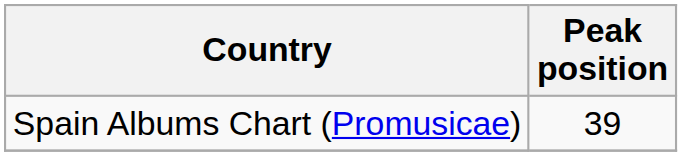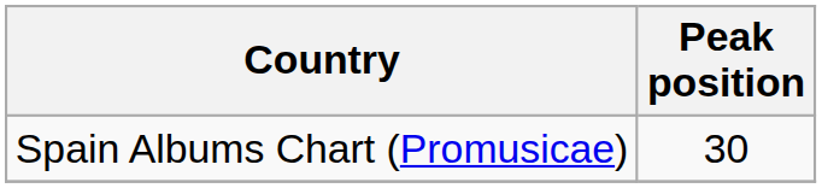Spain Albums Chart (Promusicae) | Peak position: 39 -> 30
